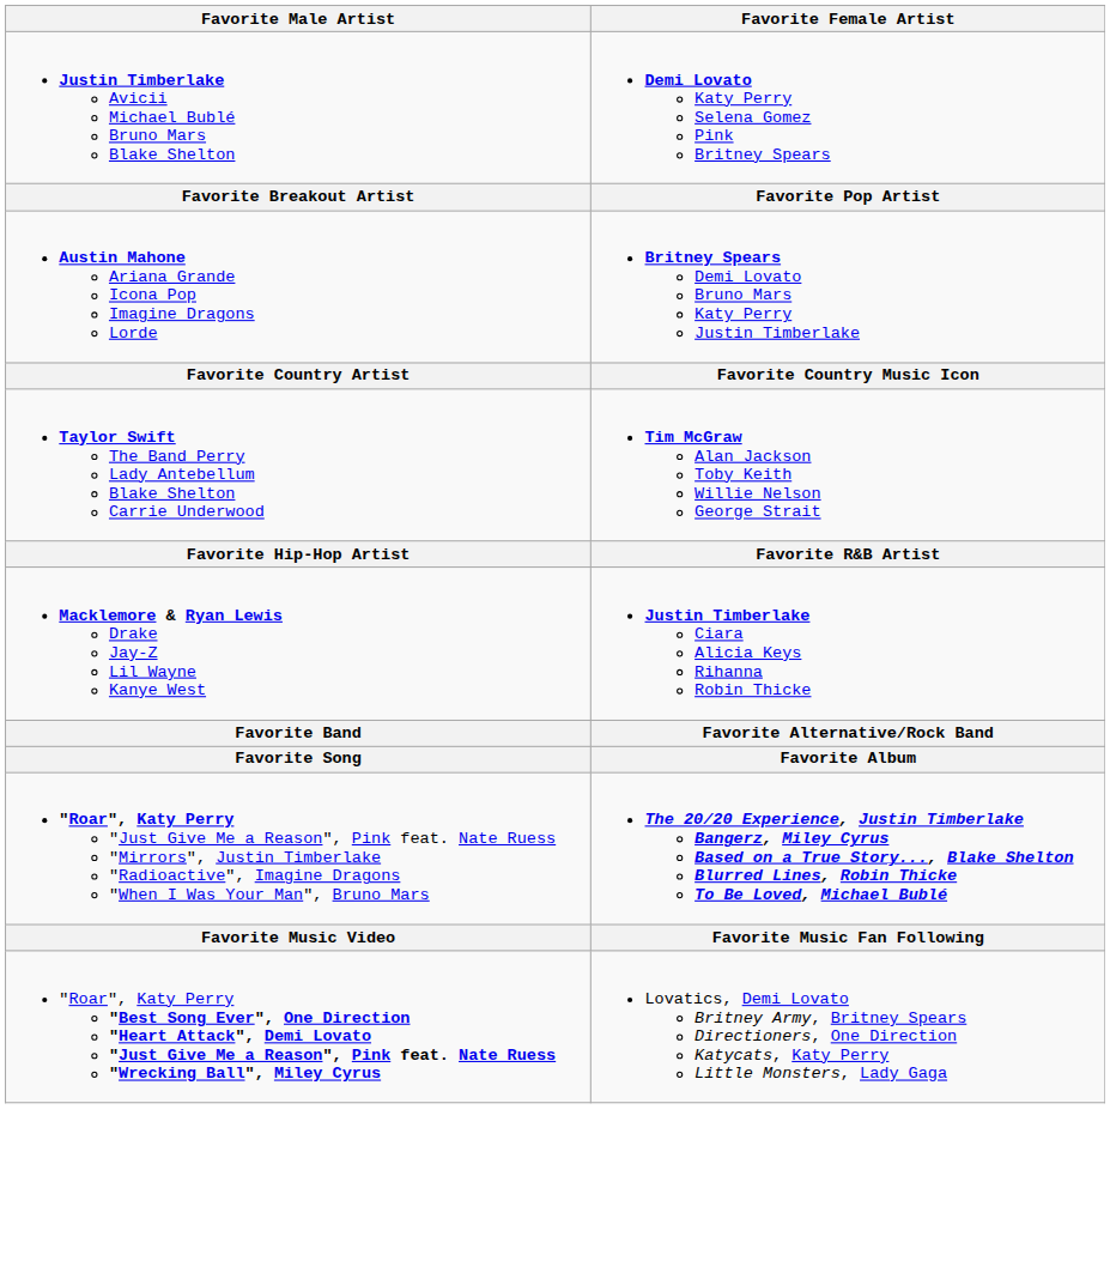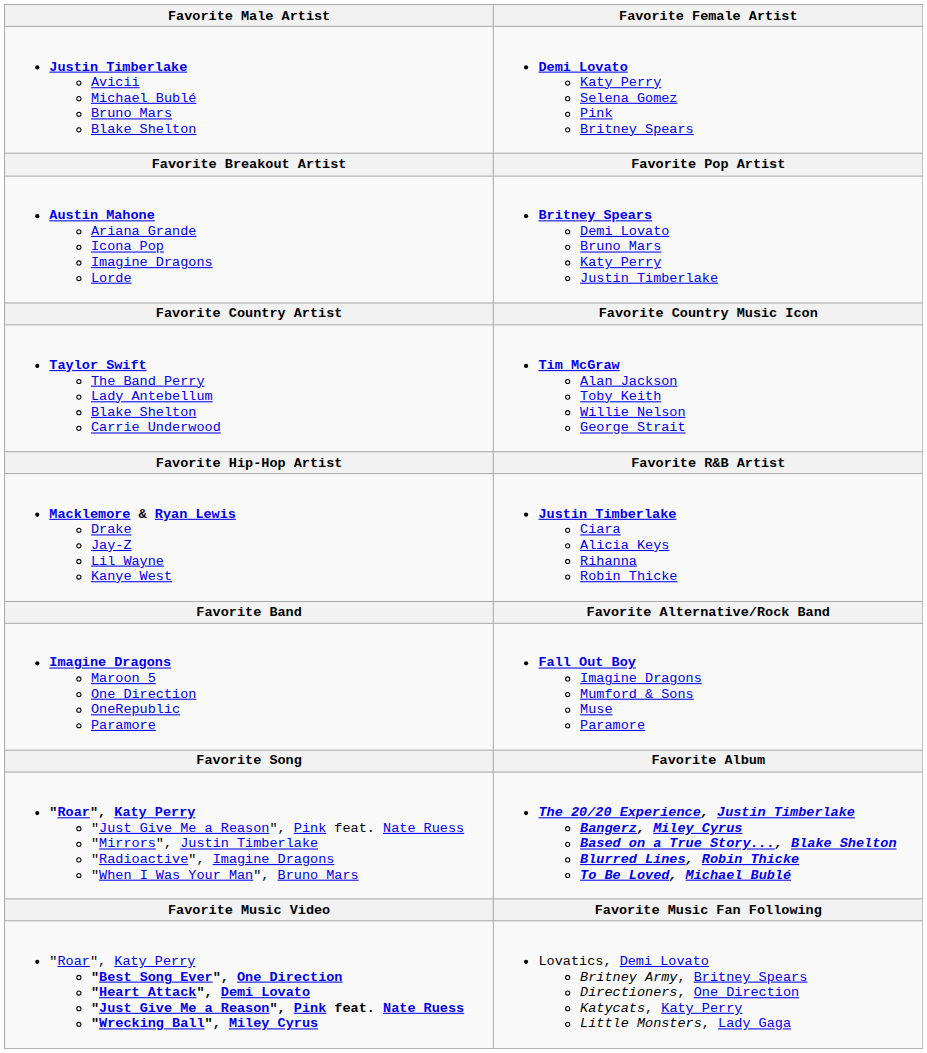+ row: Imagine Dragons Maroon 5 One Direction OneRepublic Paramore | Fall Out Boy Imagine Dragons Mumford & Sons Muse Paramore
